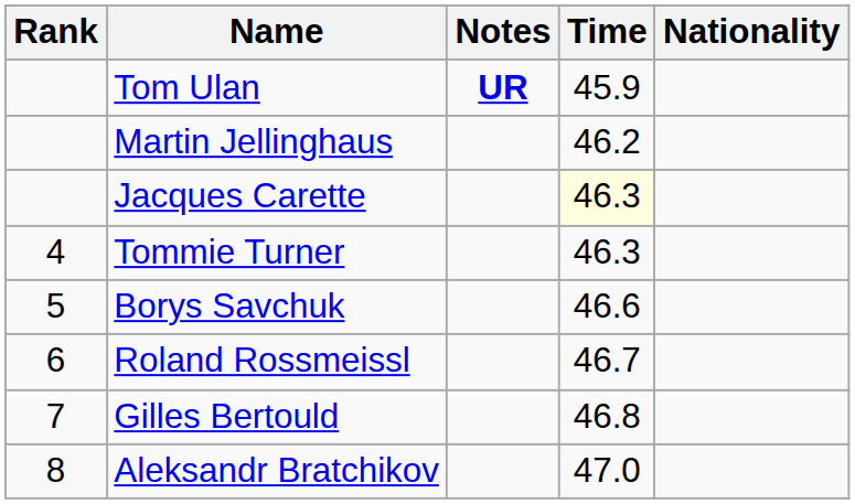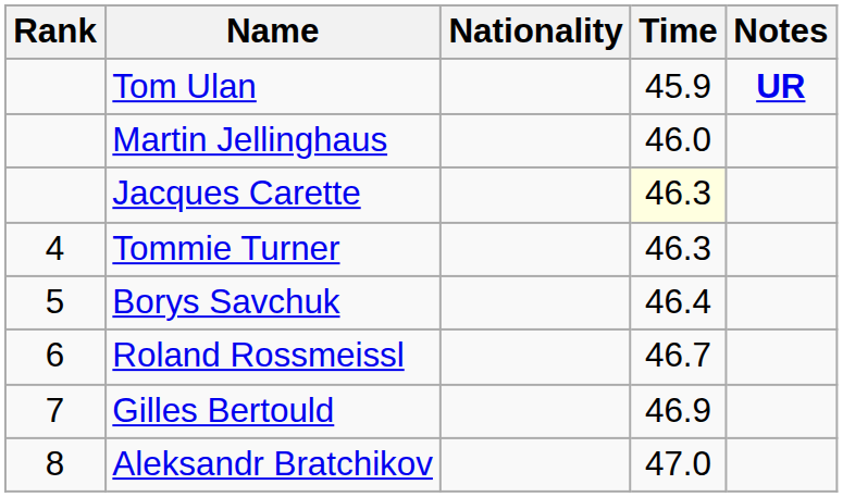columns swapped: Nationality <-> Notes
Martin Jellinghaus | Time: 46.2 -> 46.0
Borys Savchuk | Time: 46.6 -> 46.4
Gilles Bertould | Time: 46.8 -> 46.9
